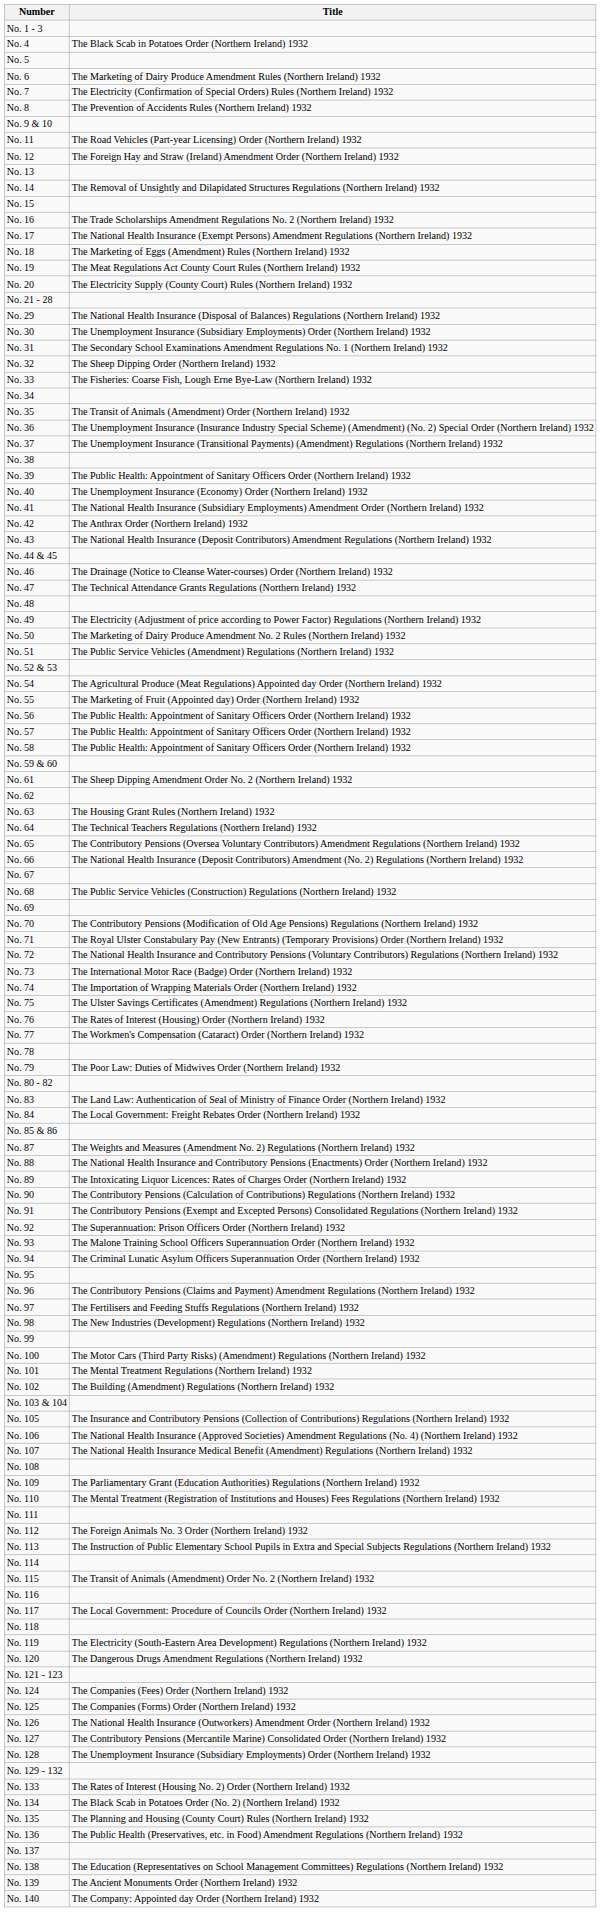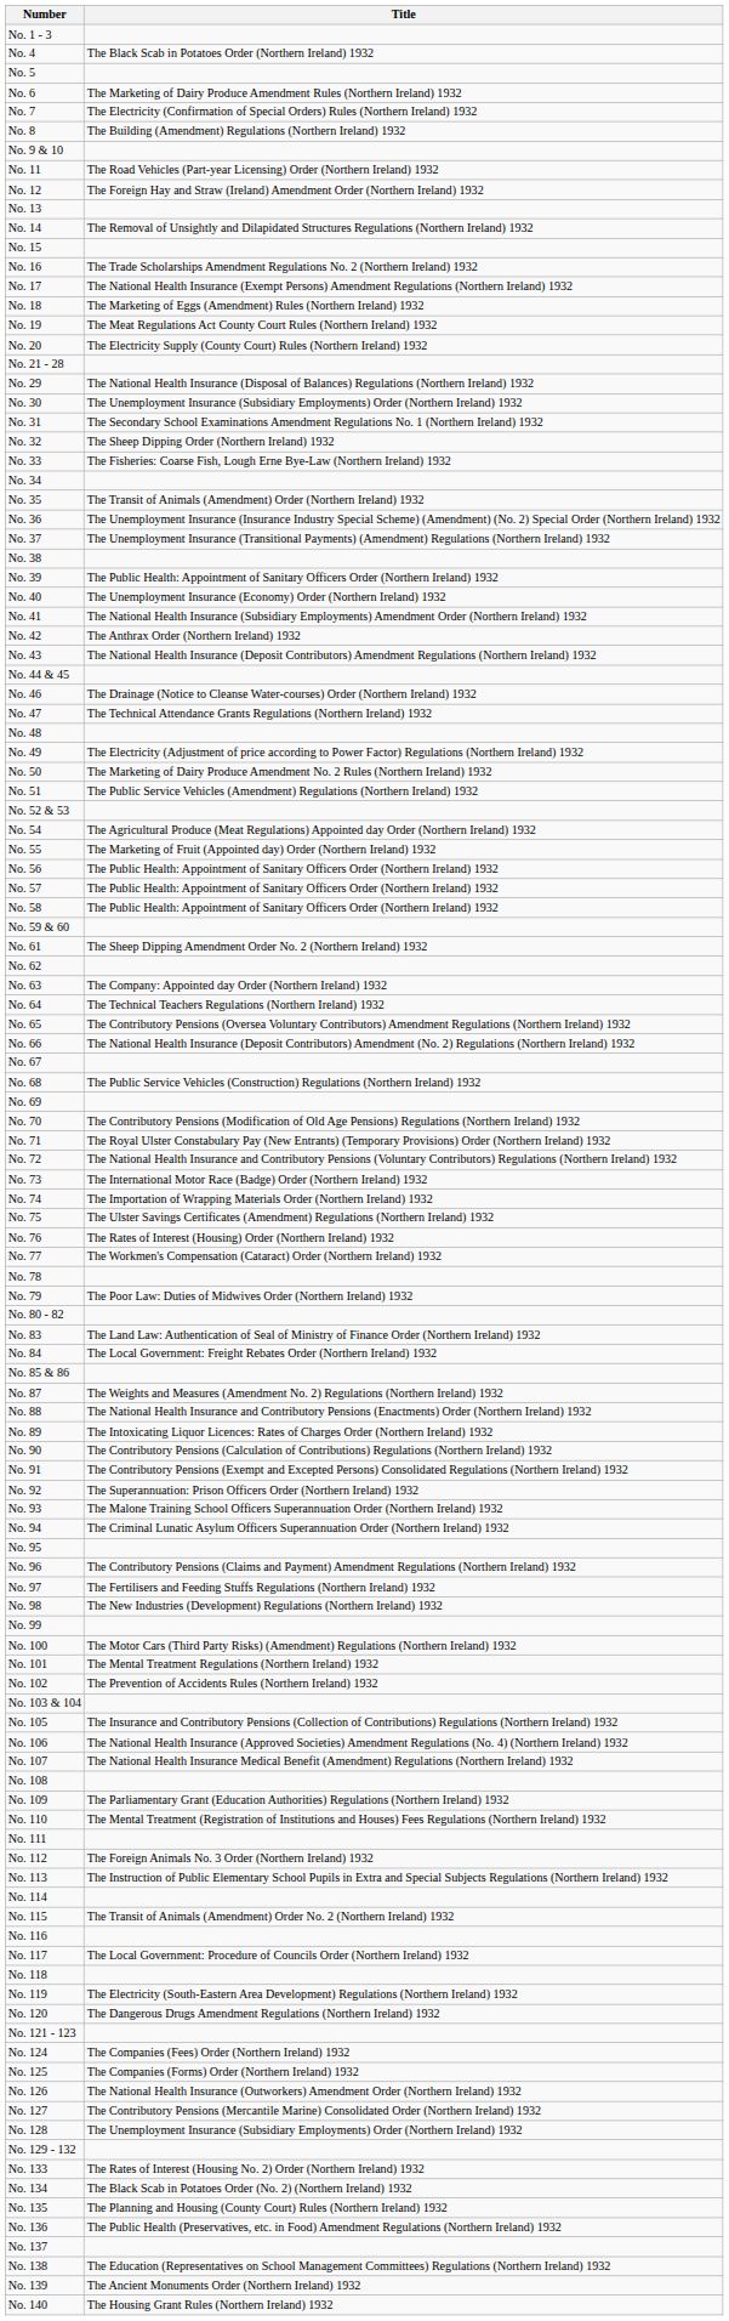No. 8 | Title: The Prevention of Accidents Rules (Northern Ireland) 1932 -> The Building (Amendment) Regulations (Northern Ireland) 1932
No. 63 | Title: The Housing Grant Rules (Northern Ireland) 1932 -> The Company: Appointed day Order (Northern Ireland) 1932
No. 102 | Title: The Building (Amendment) Regulations (Northern Ireland) 1932 -> The Prevention of Accidents Rules (Northern Ireland) 1932
No. 140 | Title: The Company: Appointed day Order (Northern Ireland) 1932 -> The Housing Grant Rules (Northern Ireland) 1932
